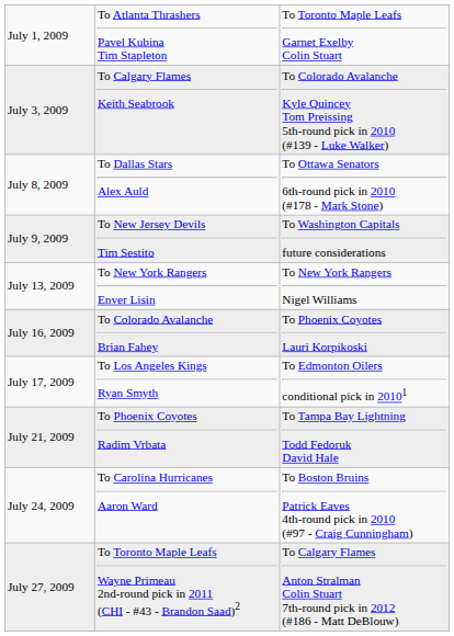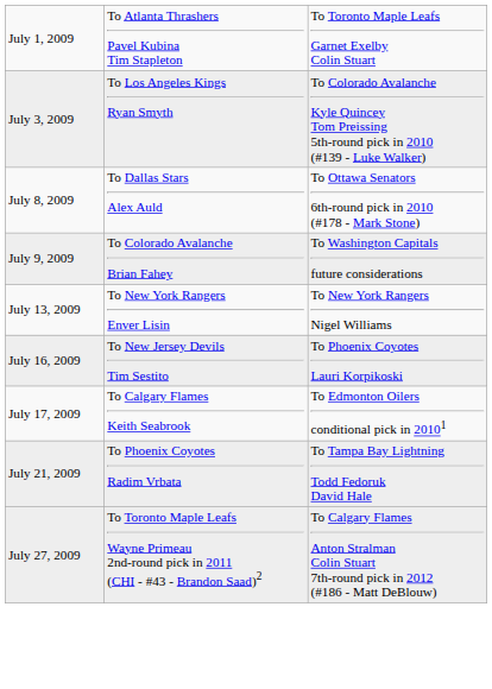July 3, 2009 | column 2: To Calgary Flames Keith Seabrook -> To Los Angeles Kings Ryan Smyth
July 9, 2009 | column 2: To New Jersey Devils Tim Sestito -> To Colorado Avalanche Brian Fahey
July 16, 2009 | column 2: To Colorado Avalanche Brian Fahey -> To New Jersey Devils Tim Sestito
July 17, 2009 | column 2: To Los Angeles Kings Ryan Smyth -> To Calgary Flames Keith Seabrook
- row: July 24, 2009 | To Carolina Hurricanes Aaron Ward | To Boston Bruins Patrick Eaves 4th-round pick in 2010 (#97 - Craig Cunningham)
